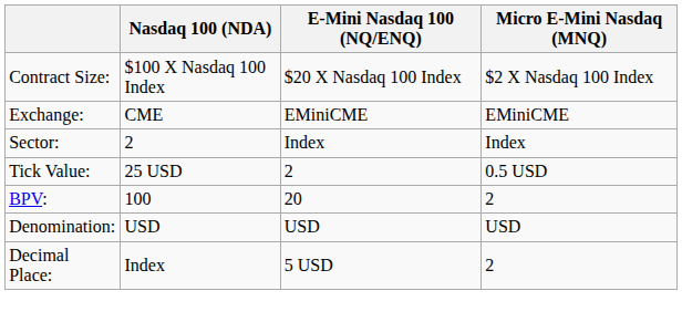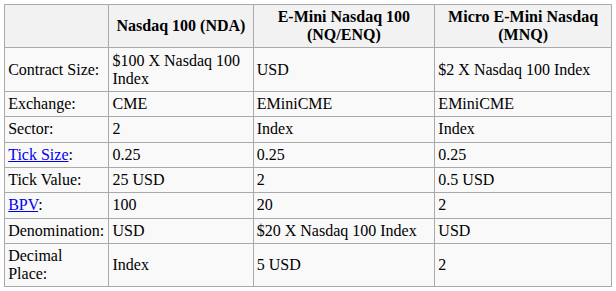Contract Size: | E-Mini Nasdaq 100 (NQ/ENQ): $20 X Nasdaq 100 Index -> USD
+ row: Tick Size: | 0.25 | 0.25 | 0.25
Denomination: | E-Mini Nasdaq 100 (NQ/ENQ): USD -> $20 X Nasdaq 100 Index
